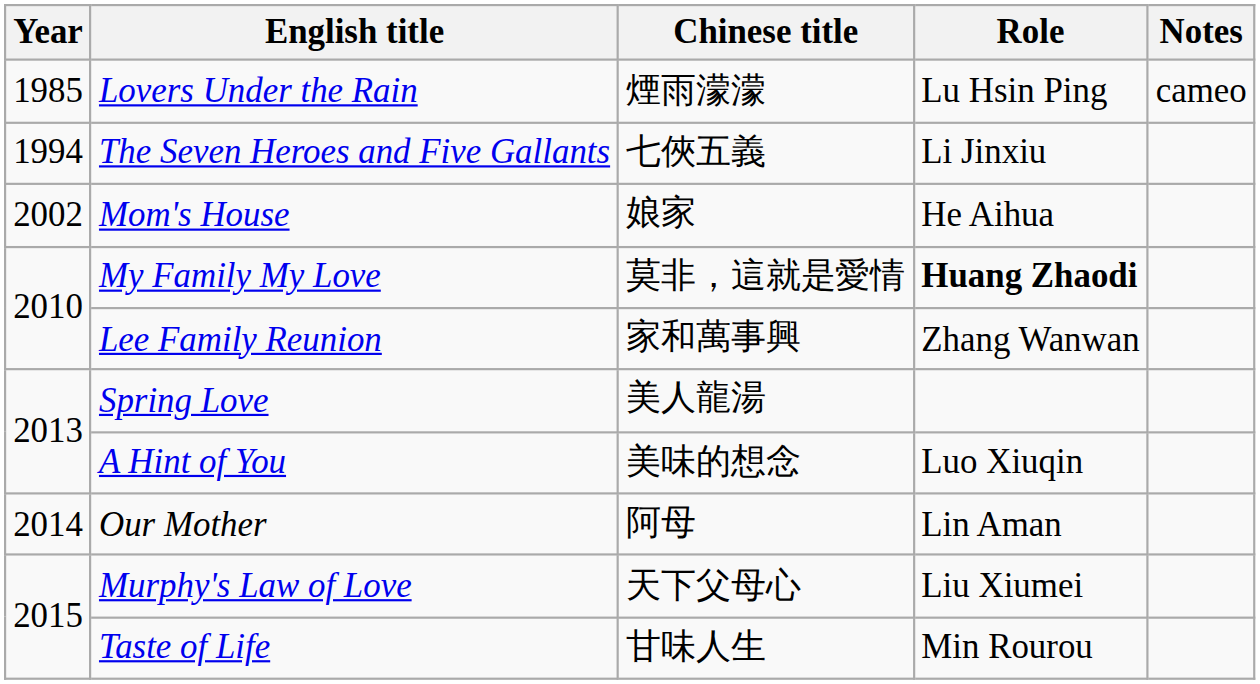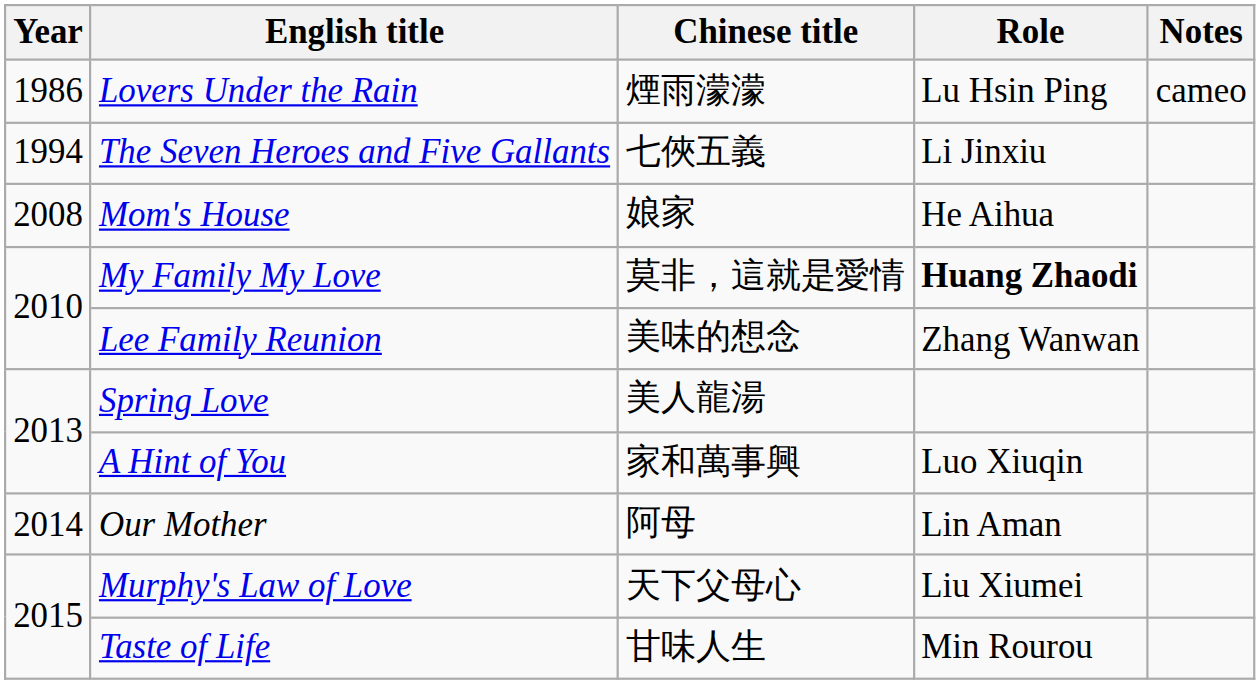Lovers Under the Rain | Year: 1985 -> 1986
Mom's House | Year: 2002 -> 2008
Lee Family Reunion | Chinese title: 家和萬事興 -> 美味的想念
A Hint of You | Chinese title: 美味的想念 -> 家和萬事興
